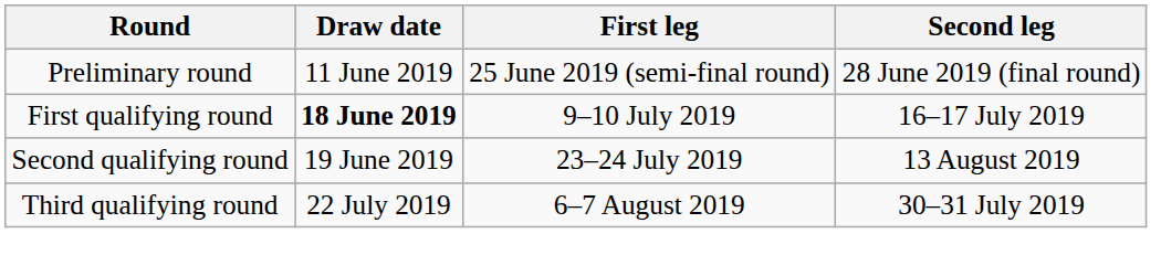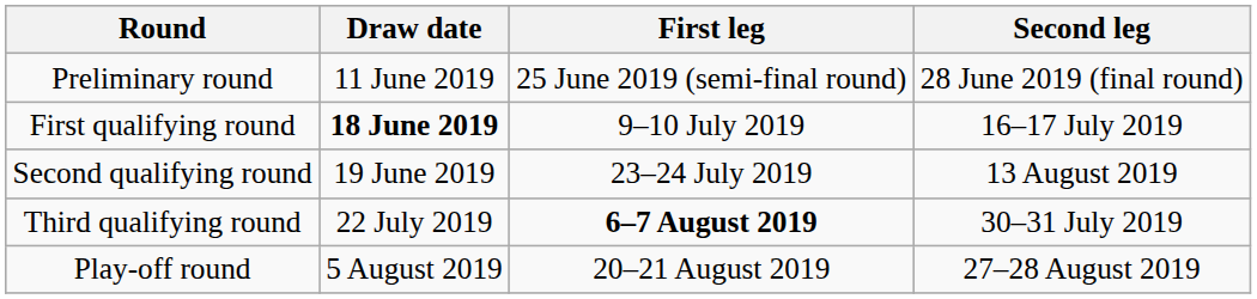Third qualifying round | First leg: normal -> bold
+ row: Play-off round | 5 August 2019 | 20–21 August 2019 | 27–28 August 2019
